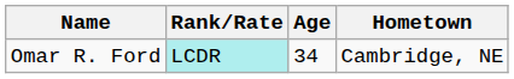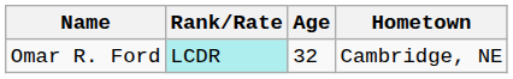Omar R. Ford | Age: 34 -> 32
